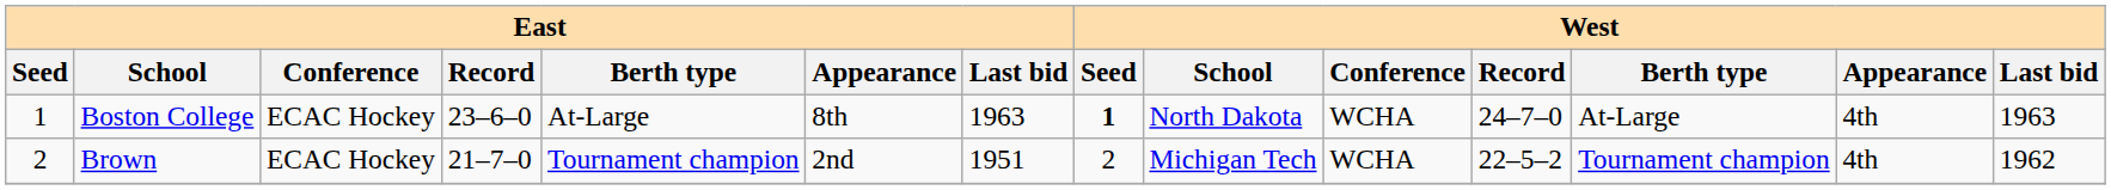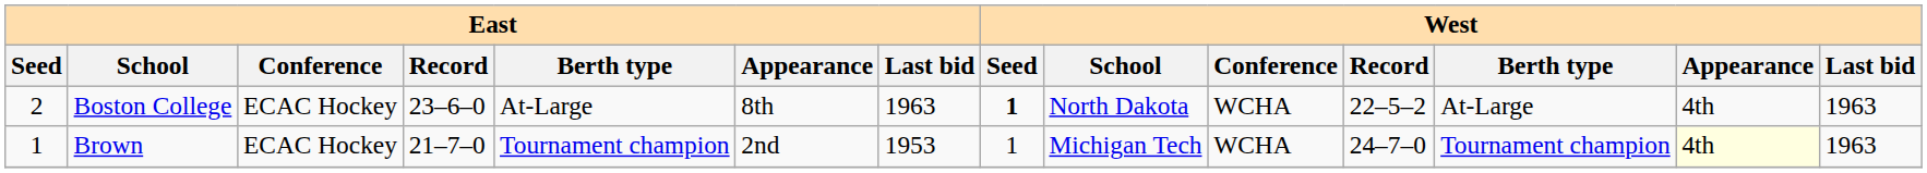Boston College | East / Seed: 1 -> 2
Boston College | West / Record: 24–7–0 -> 22–5–2
Brown | East / Seed: 2 -> 1
Brown | East / Last bid: 1951 -> 1953
Brown | West / Seed: 2 -> 1
Brown | West / Record: 22–5–2 -> 24–7–0
Brown | West / Appearance: no background -> lightyellow background
Brown | West / Last bid: 1962 -> 1963
